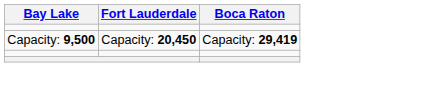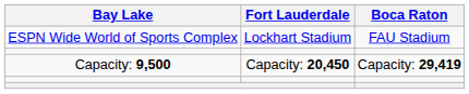+ row: ESPN Wide World of Sports Complex | Lockhart Stadium | FAU Stadium
